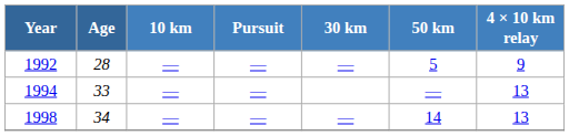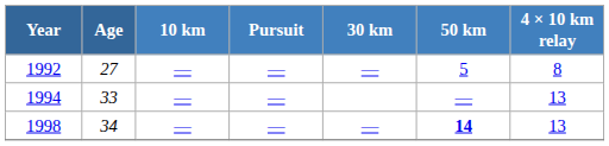1992 | Age: 28 -> 27
1992 | 4 × 10 km relay: 9 -> 8
1998 | 50 km: normal -> bold
